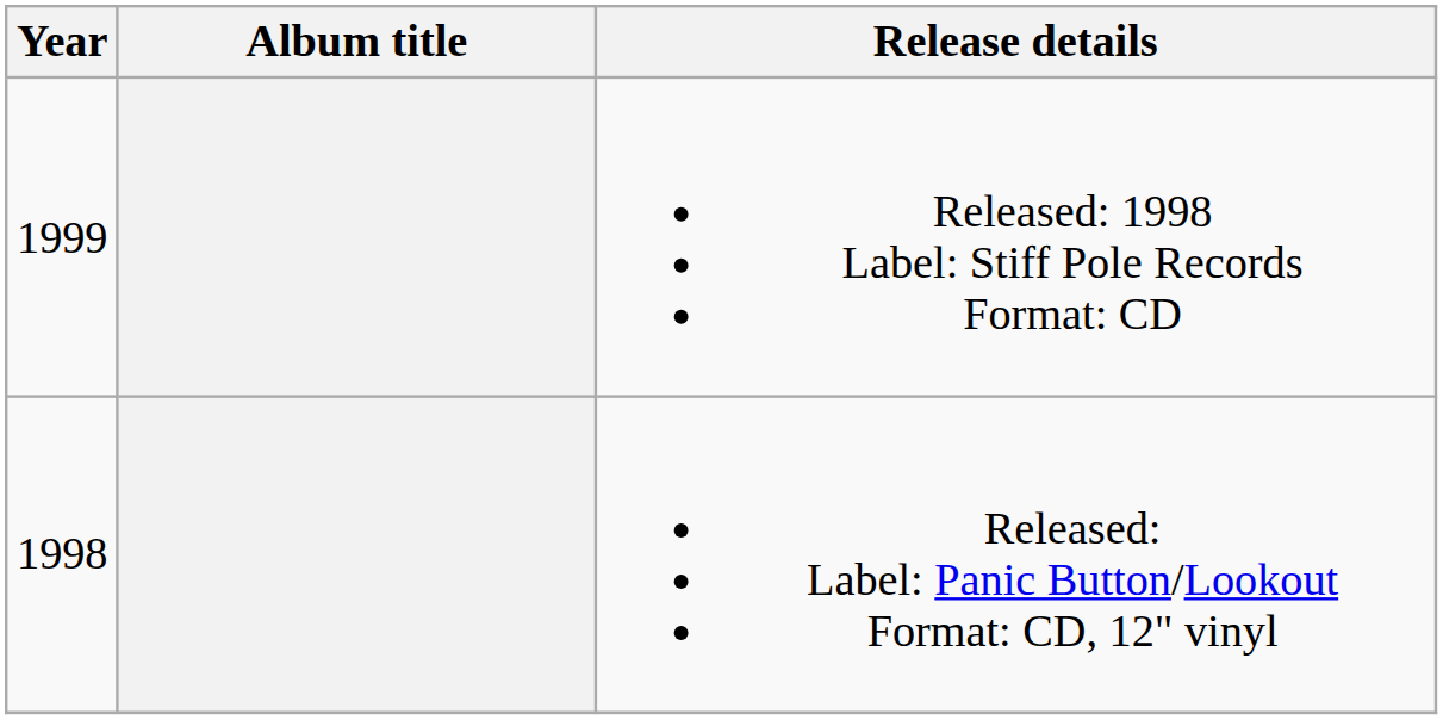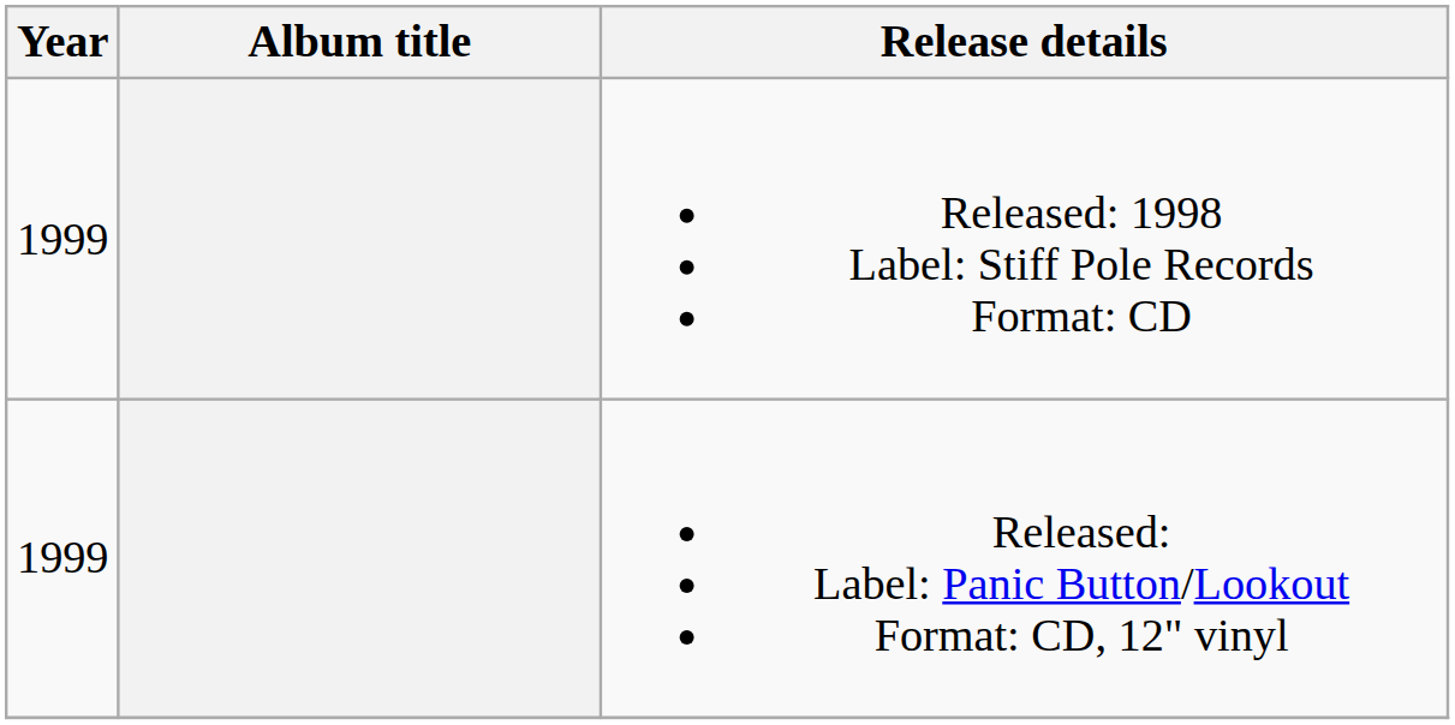Released: Label: Panic Button/Lookout Format: CD, 12" vinyl | Year: 1998 -> 1999
